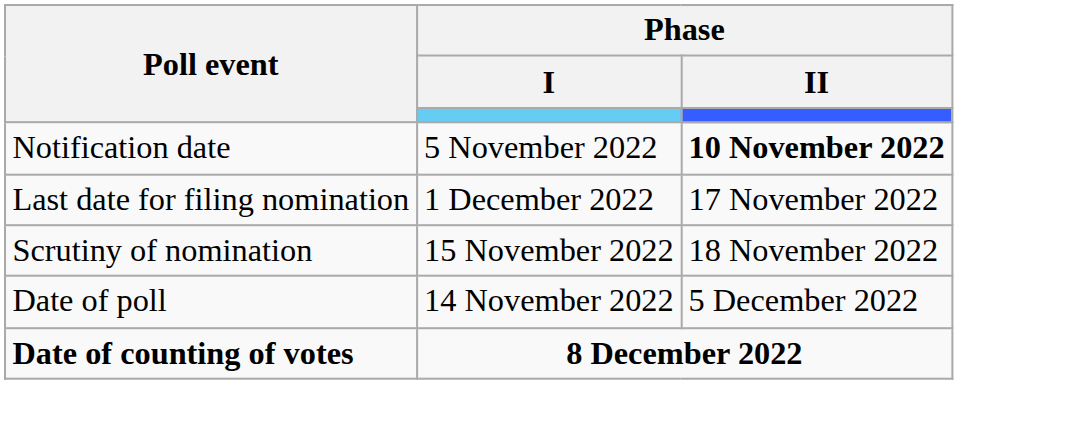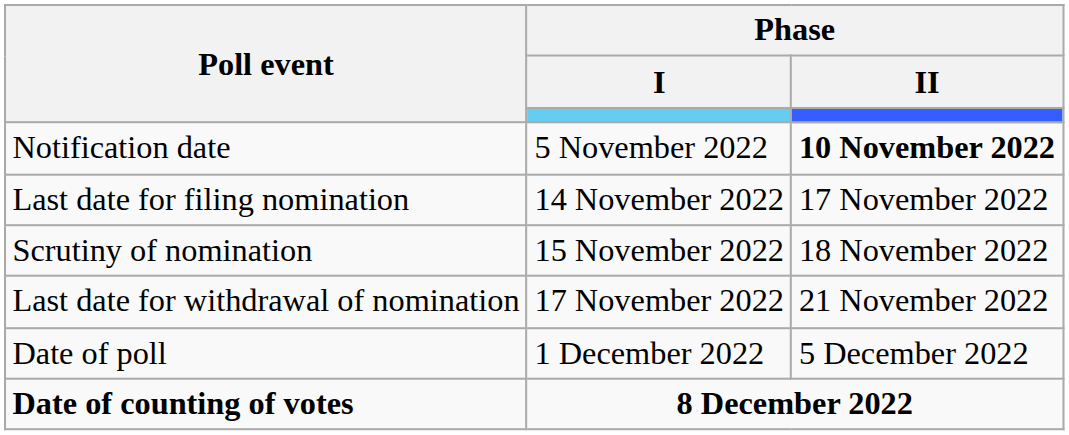Last date for filing nomination | Phase / I: 1 December 2022 -> 14 November 2022
+ row: Last date for withdrawal of nomination | 17 November 2022 | 21 November 2022
Date of poll | Phase / I: 14 November 2022 -> 1 December 2022
